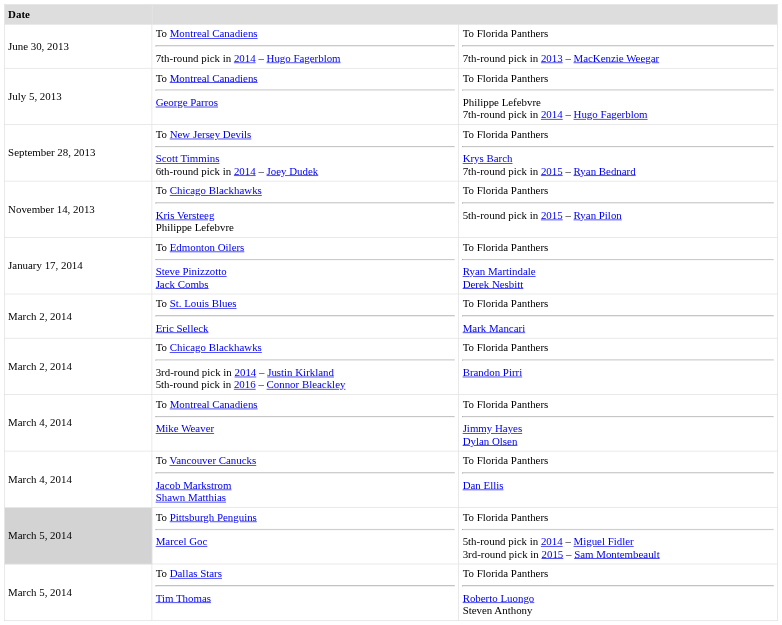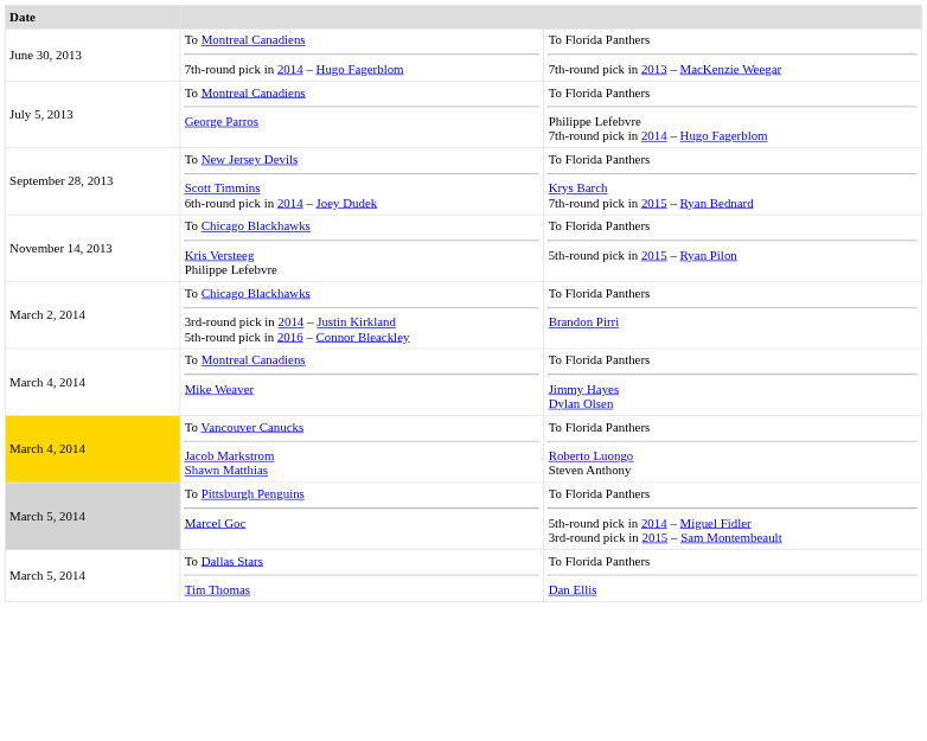- row: January 17, 2014 | To Edmonton Oilers Steve Pinizzotto Jack Combs | To Florida Panthers Ryan Martindale Derek Nesbitt
- row: March 2, 2014 | To St. Louis Blues Eric Selleck | To Florida Panthers Mark Mancari
To Vancouver Canucks Jacob Markstrom Shawn Matthias | Date: no background -> gold background
To Vancouver Canucks Jacob Markstrom Shawn Matthias | column 3: To Florida Panthers Dan Ellis -> To Florida Panthers Roberto Luongo Steven Anthony
To Dallas Stars Tim Thomas | column 3: To Florida Panthers Roberto Luongo Steven Anthony -> To Florida Panthers Dan Ellis
